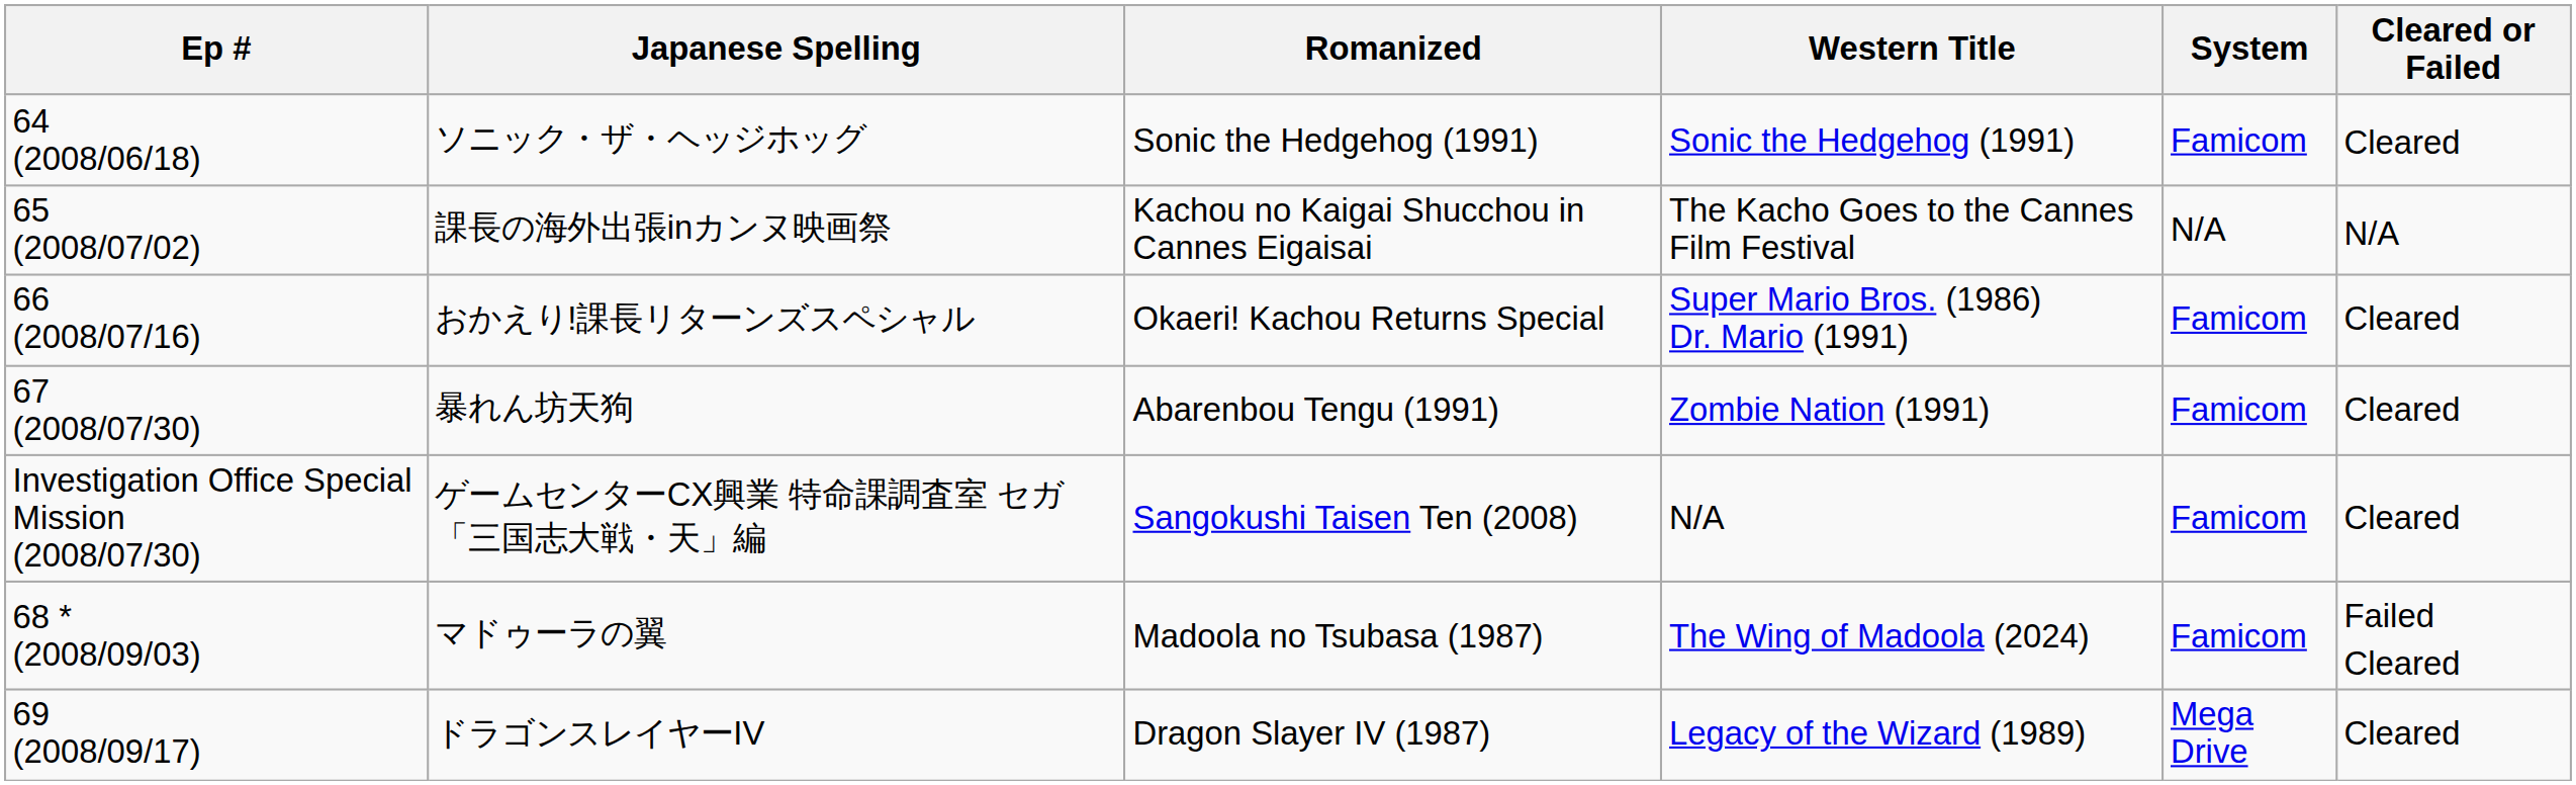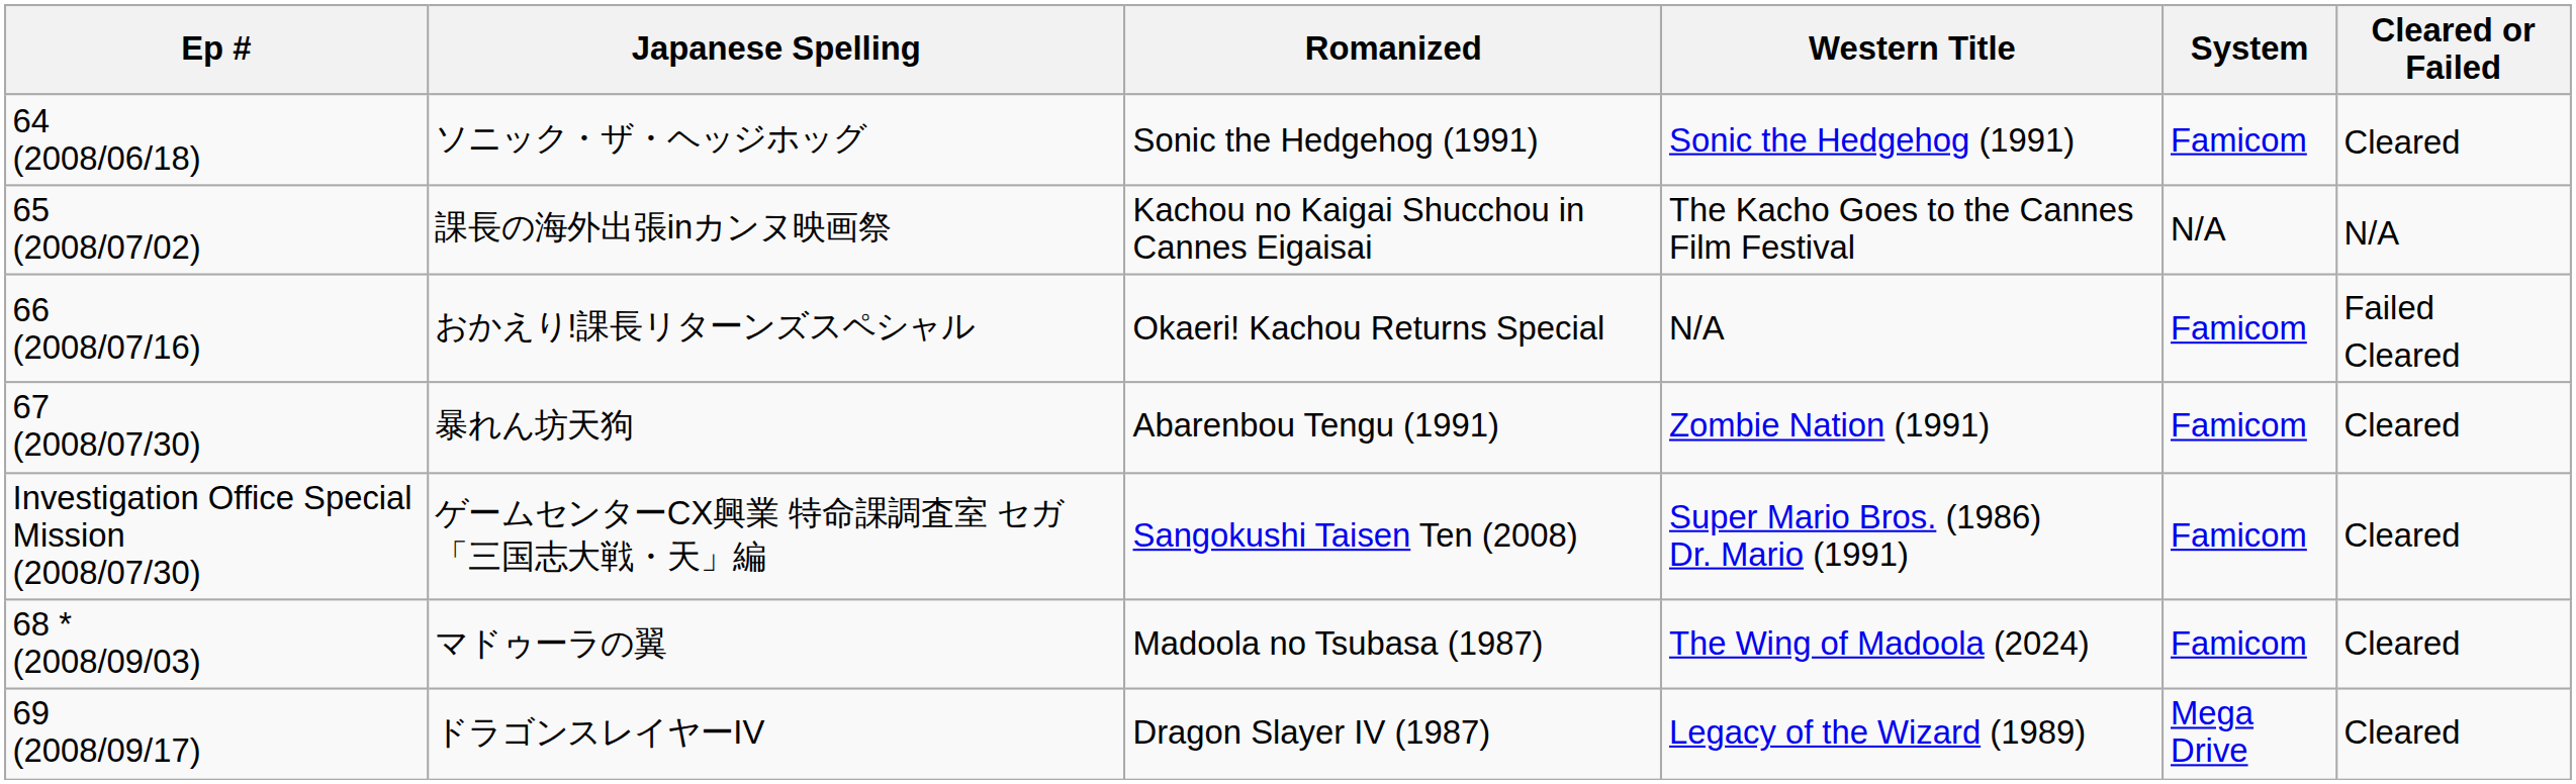おかえり!課長リターンズスペシャル | Western Title: Super Mario Bros. (1986) Dr. Mario (1991) -> N/A
おかえり!課長リターンズスペシャル | Cleared or Failed: Cleared -> Failed Cleared
ゲームセンターCX興業 特命課調査室 セガ「三国志大戦・天」編 | Western Title: N/A -> Super Mario Bros. (1986) Dr. Mario (1991)
マドゥーラの翼 | Cleared or Failed: Failed Cleared -> Cleared
